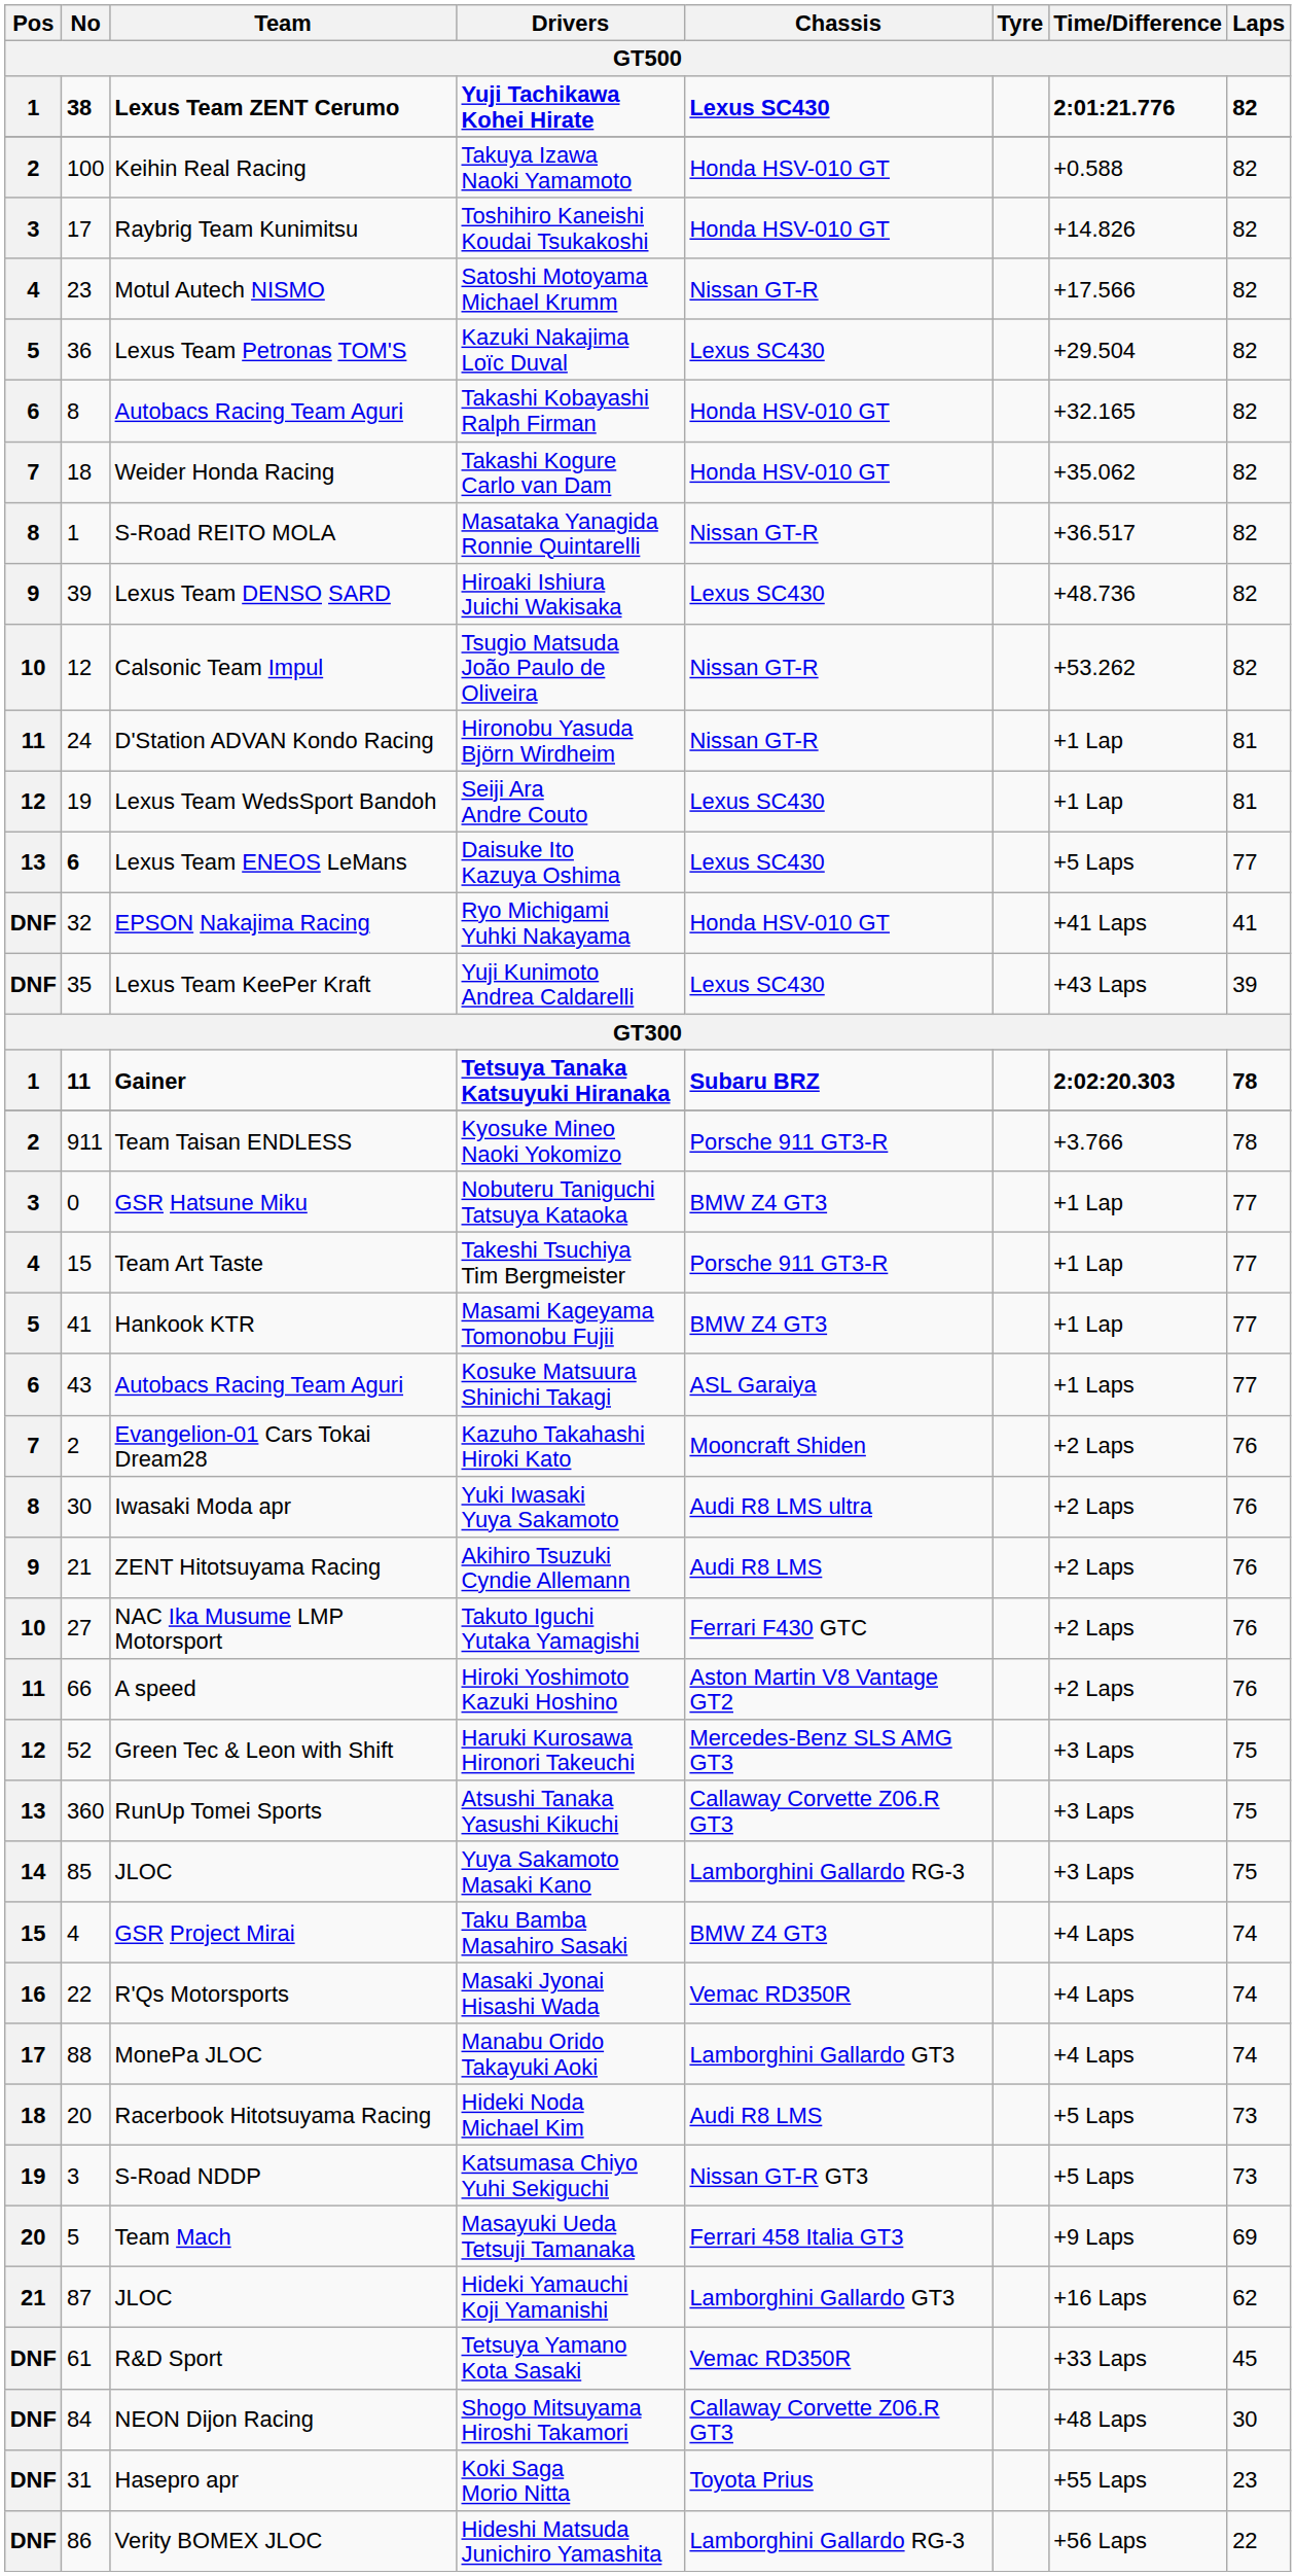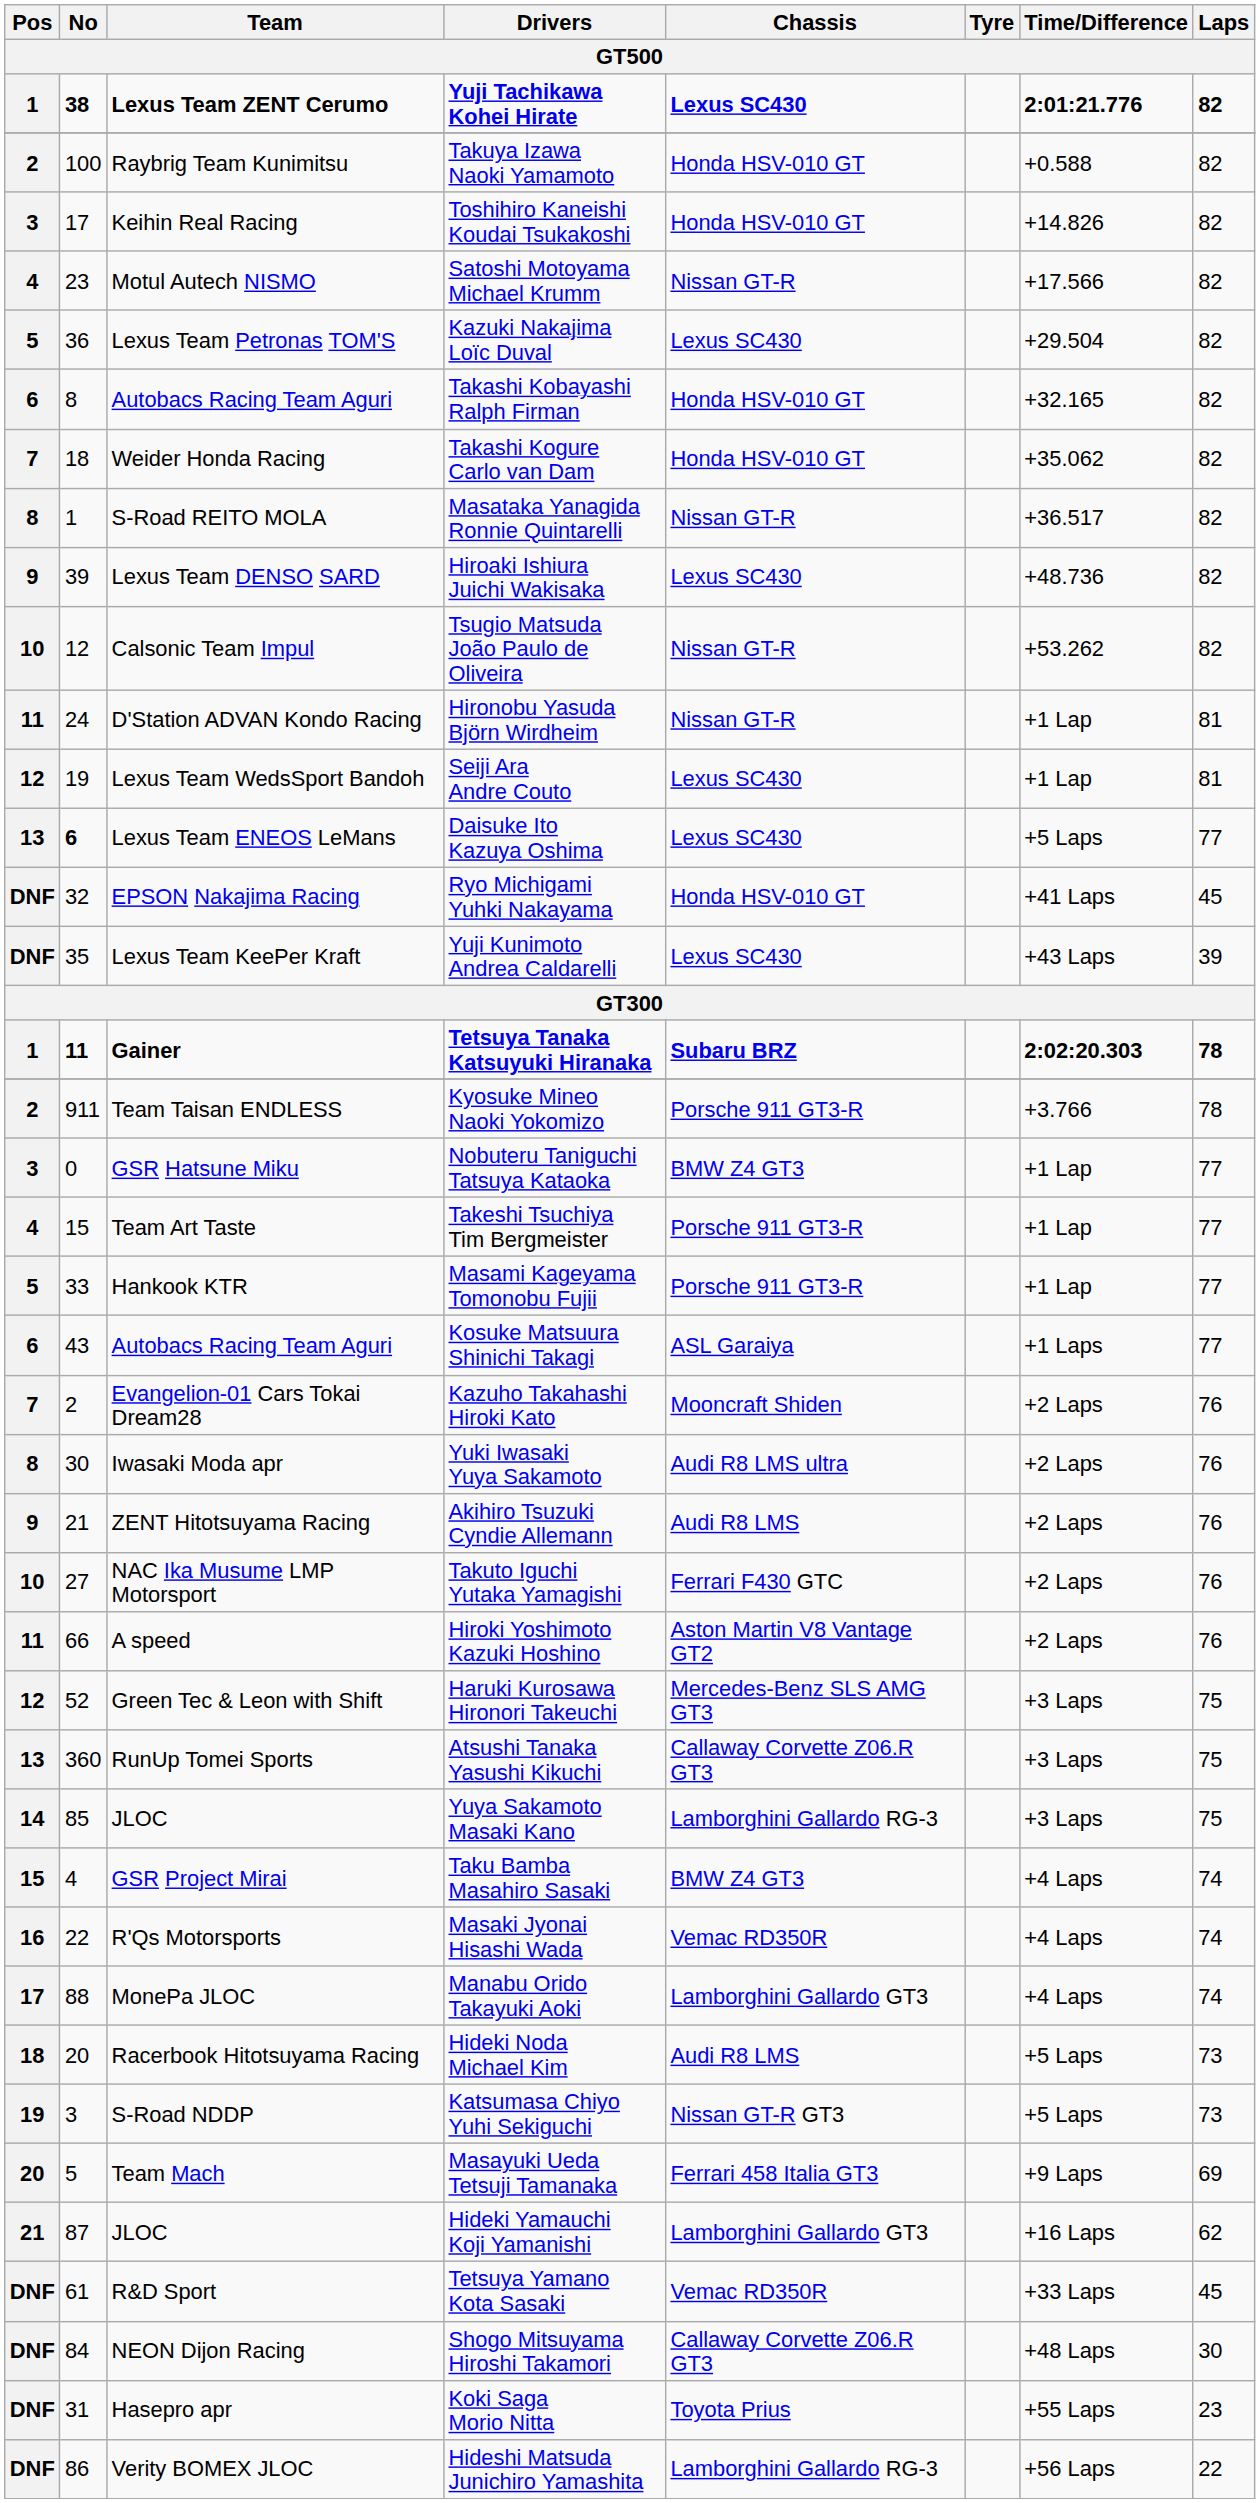Takuya Izawa Naoki Yamamoto | Team: Keihin Real Racing -> Raybrig Team Kunimitsu
Toshihiro Kaneishi Koudai Tsukakoshi | Team: Raybrig Team Kunimitsu -> Keihin Real Racing
Ryo Michigami Yuhki Nakayama | Laps: 41 -> 45
Masami Kageyama Tomonobu Fujii | No: 41 -> 33
Masami Kageyama Tomonobu Fujii | Chassis: BMW Z4 GT3 -> Porsche 911 GT3-R
